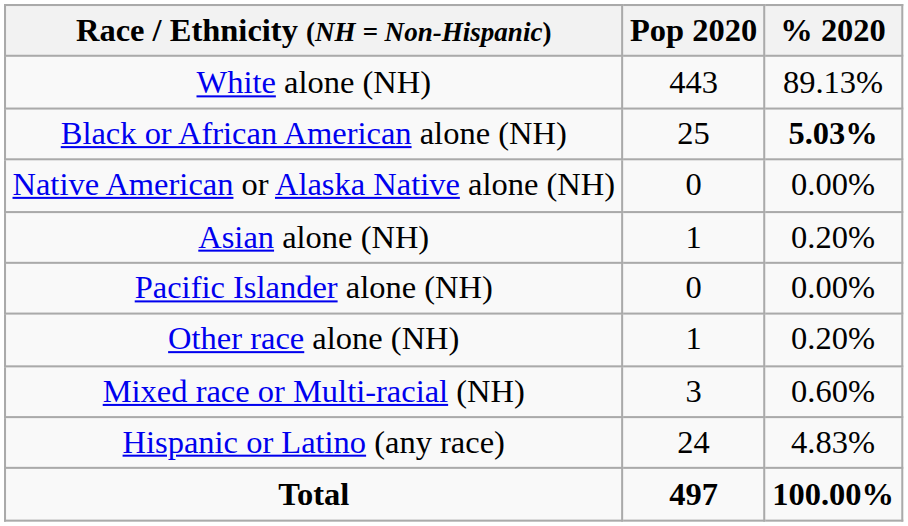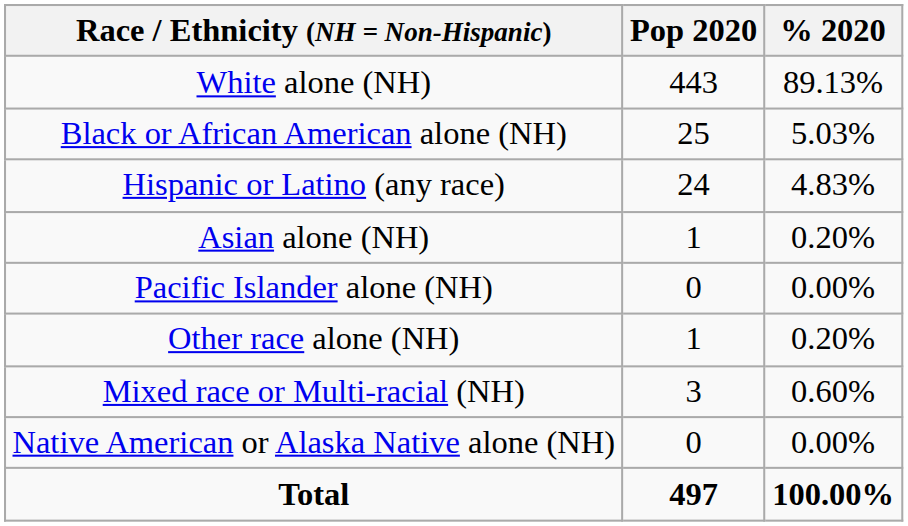Black or African American alone (NH) | % 2020: bold -> normal
rows swapped: Native American or Alaska Native alone (NH) <-> Hispanic or Latino (any race)
